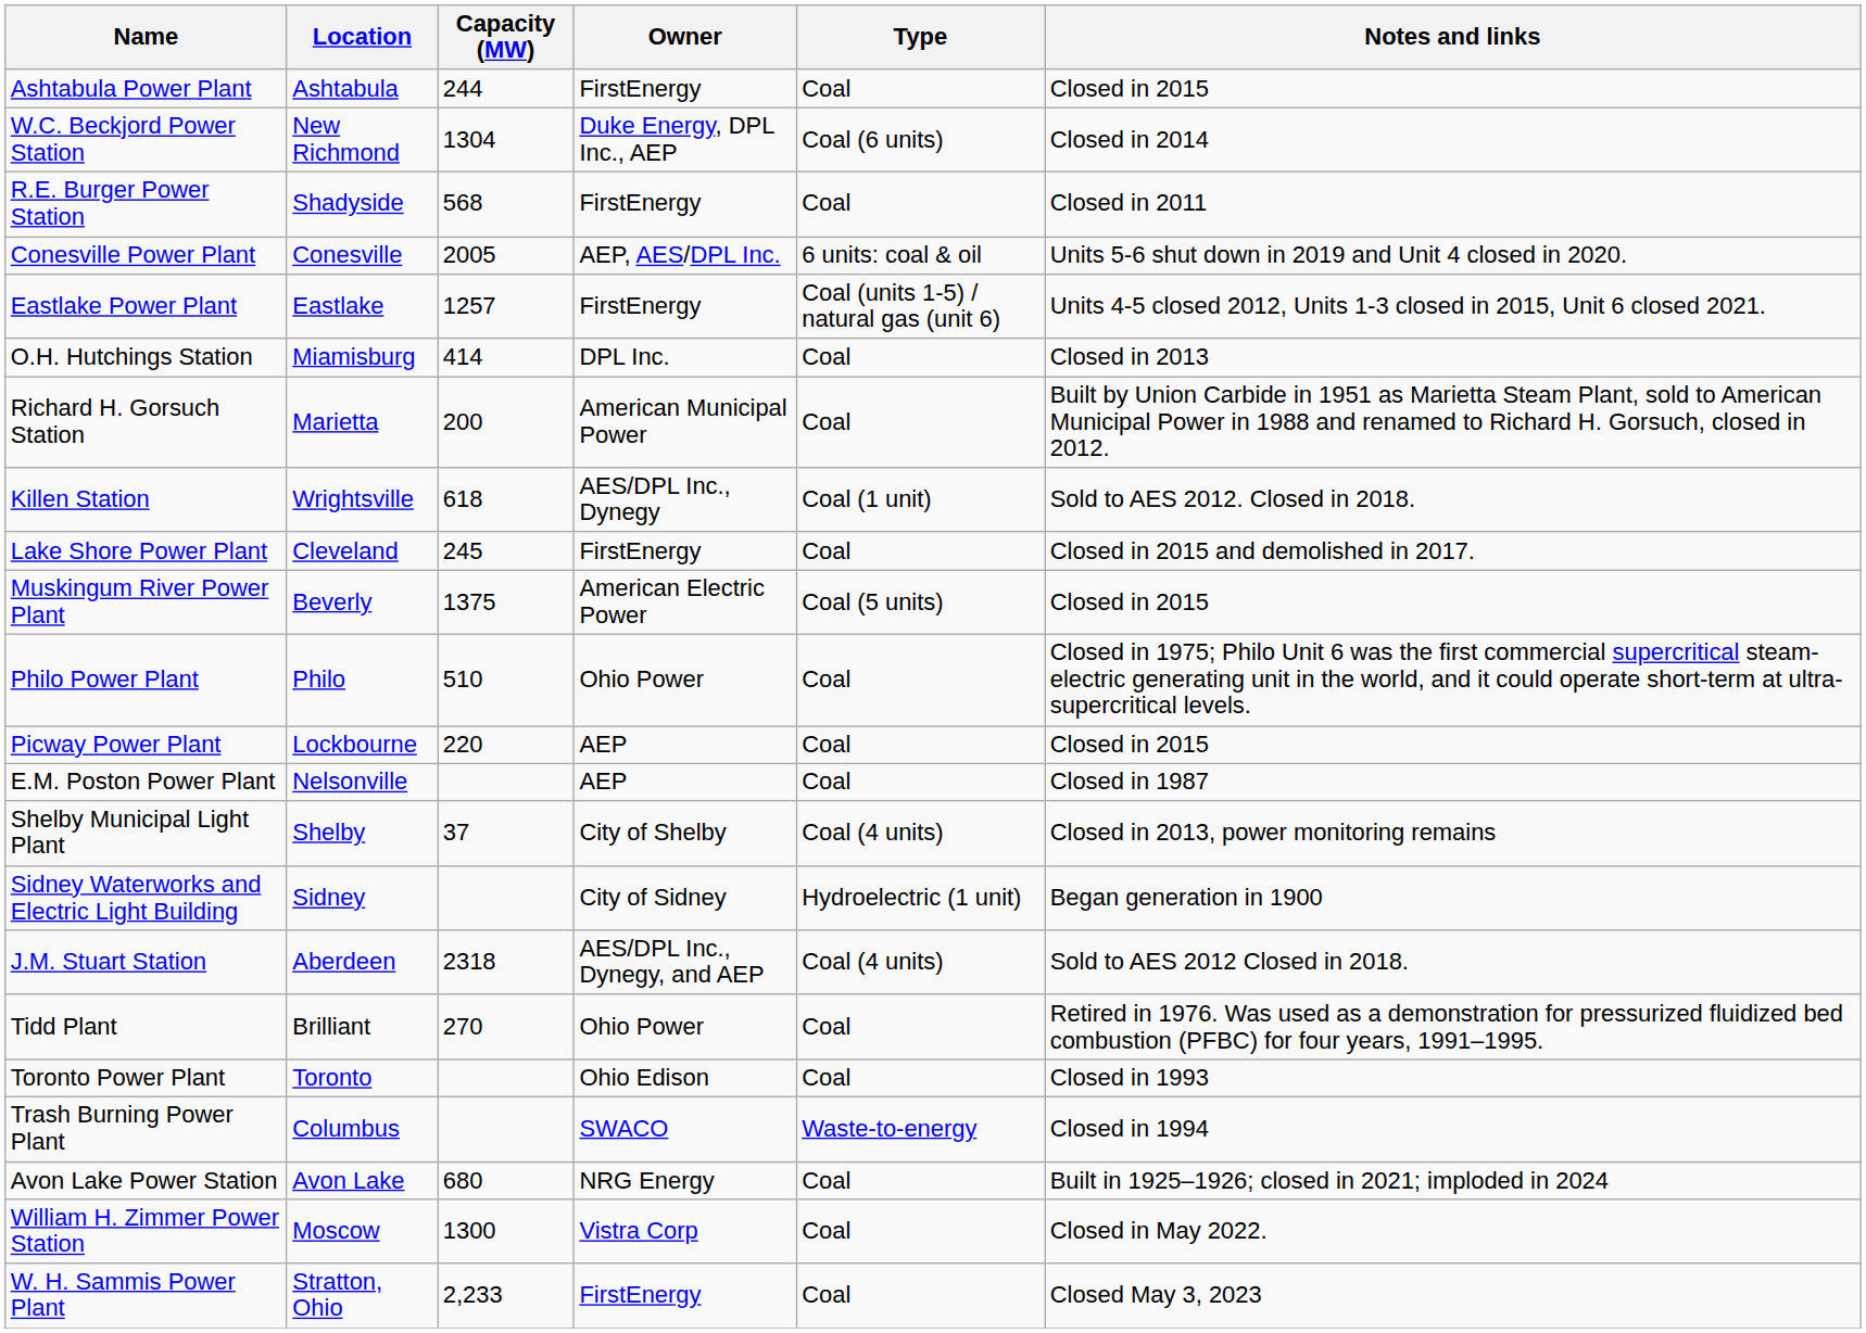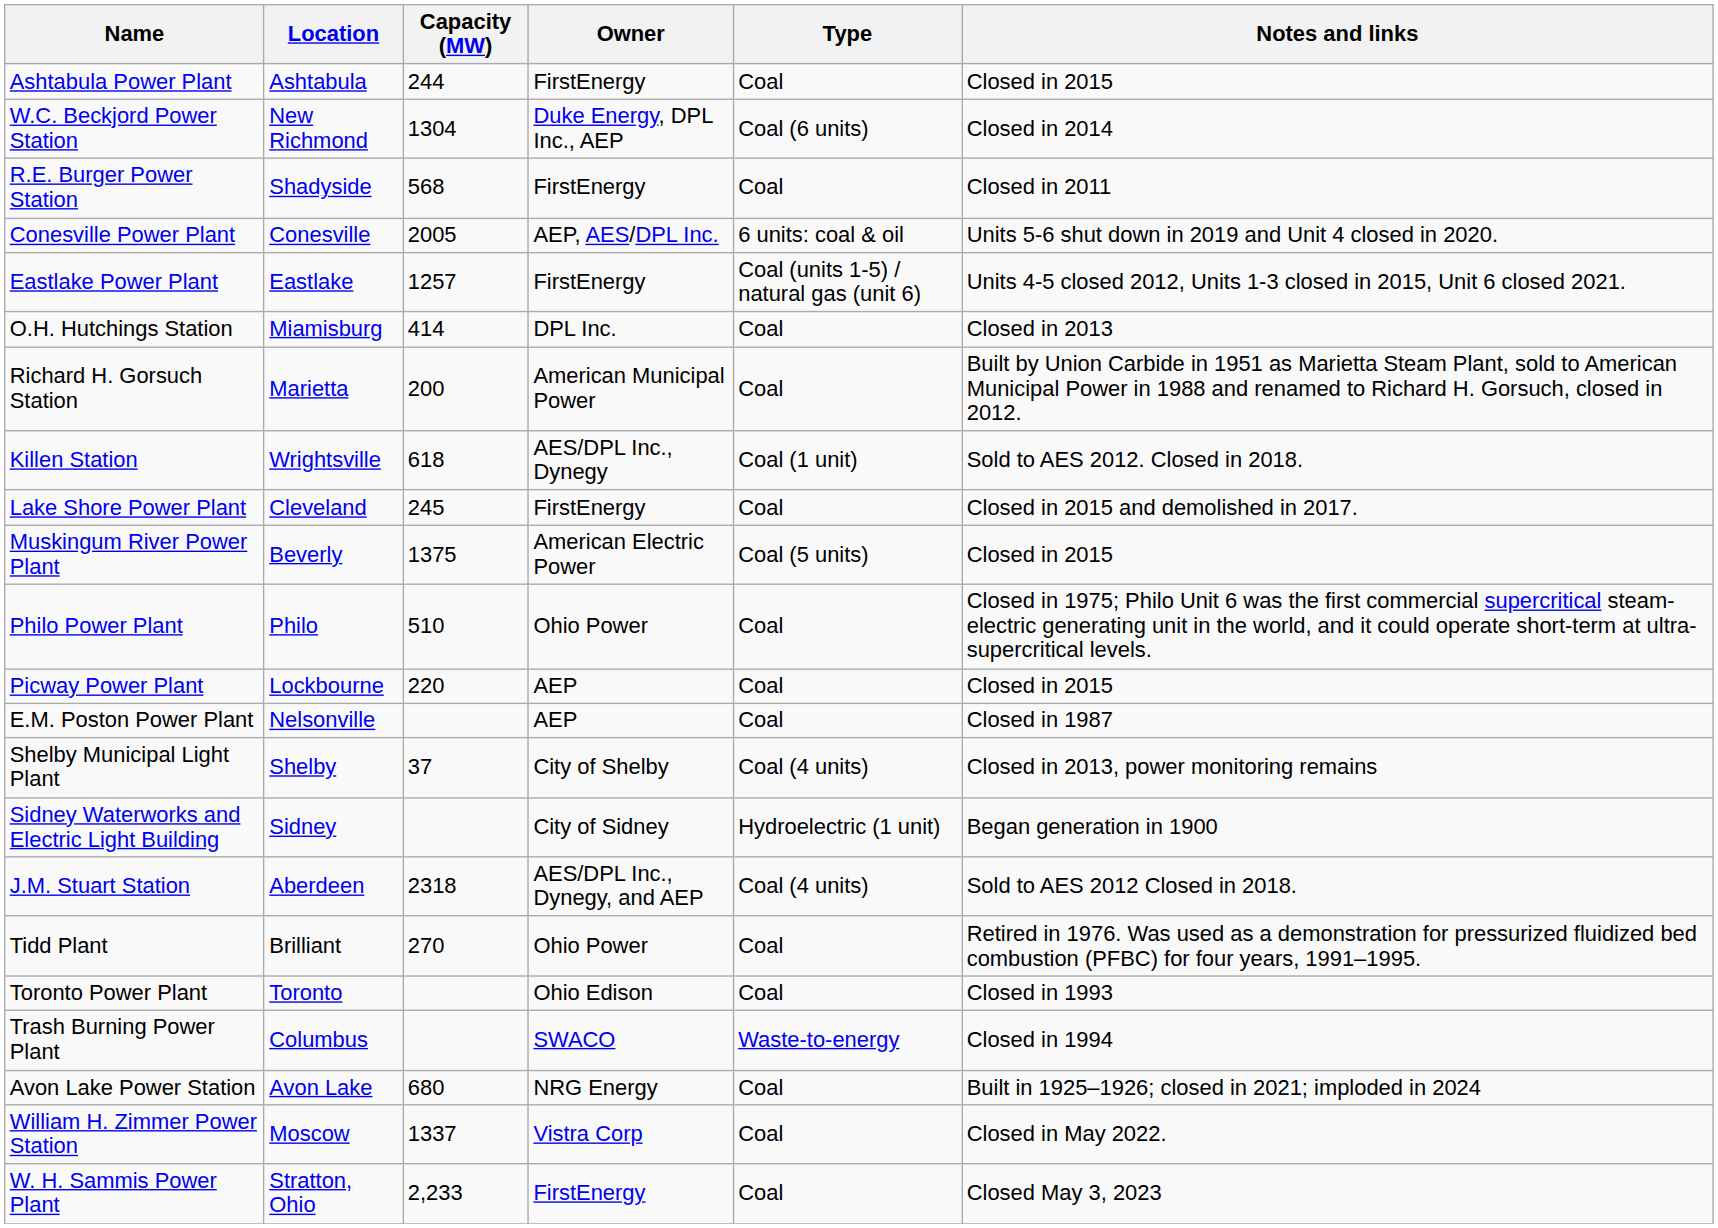William H. Zimmer Power Station | Capacity (MW): 1300 -> 1337
